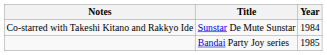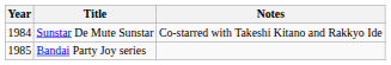columns swapped: Year <-> Notes
